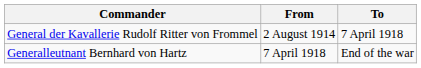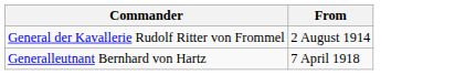- column: To | 7 April 1918 | End of the war
